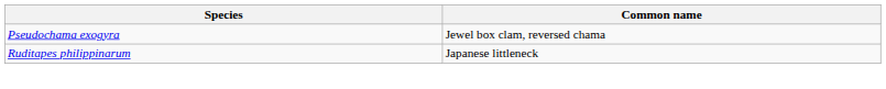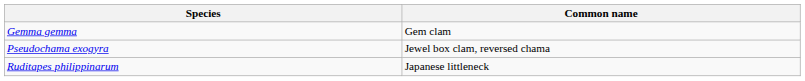+ row: Gemma gemma | Gem clam
